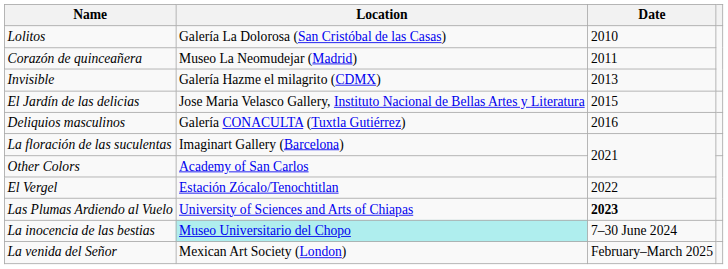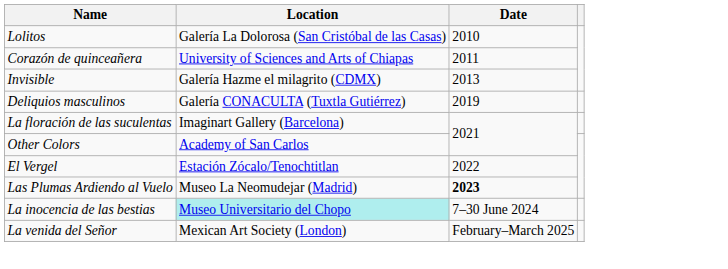Corazón de quinceañera | Location: Museo La Neomudejar (Madrid) -> University of Sciences and Arts of Chiapas
- row: El Jardín de las delicias | Jose Maria Velasco Gallery, Instituto Nacional de Bellas Artes y Literatura | 2015
Deliquios masculinos | Date: 2016 -> 2019
Las Plumas Ardiendo al Vuelo | Location: University of Sciences and Arts of Chiapas -> Museo La Neomudejar (Madrid)
